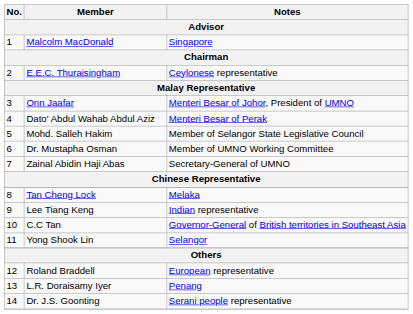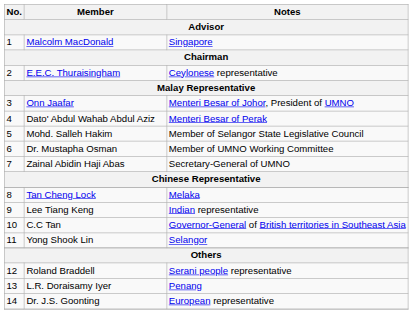Roland Braddell | Notes: European representative -> Serani people representative
Dr. J.S. Goonting | Notes: Serani people representative -> European representative
